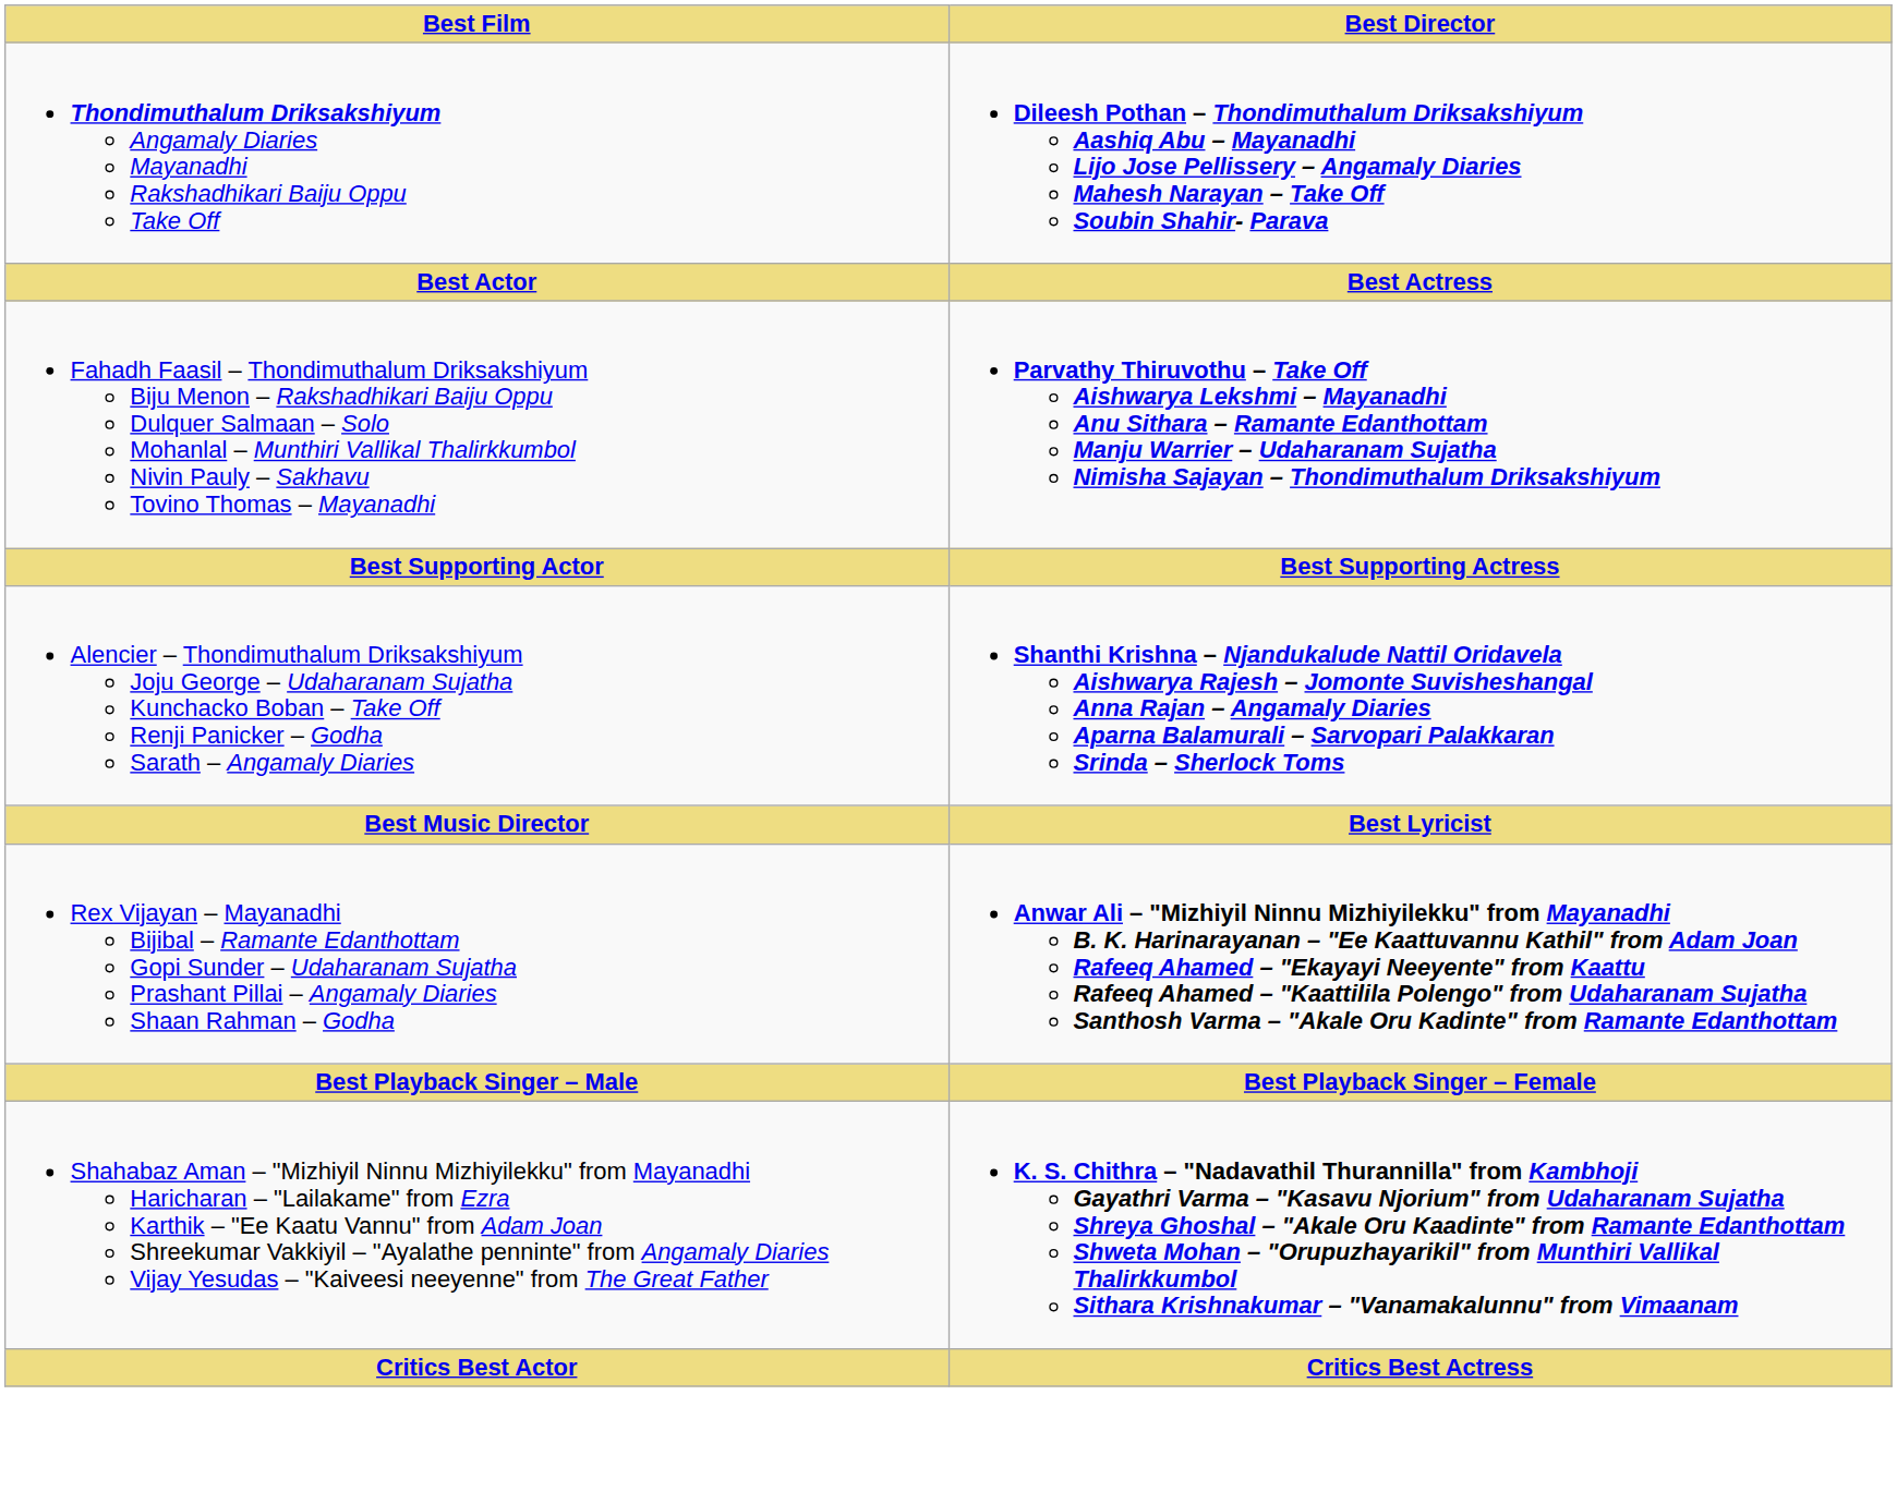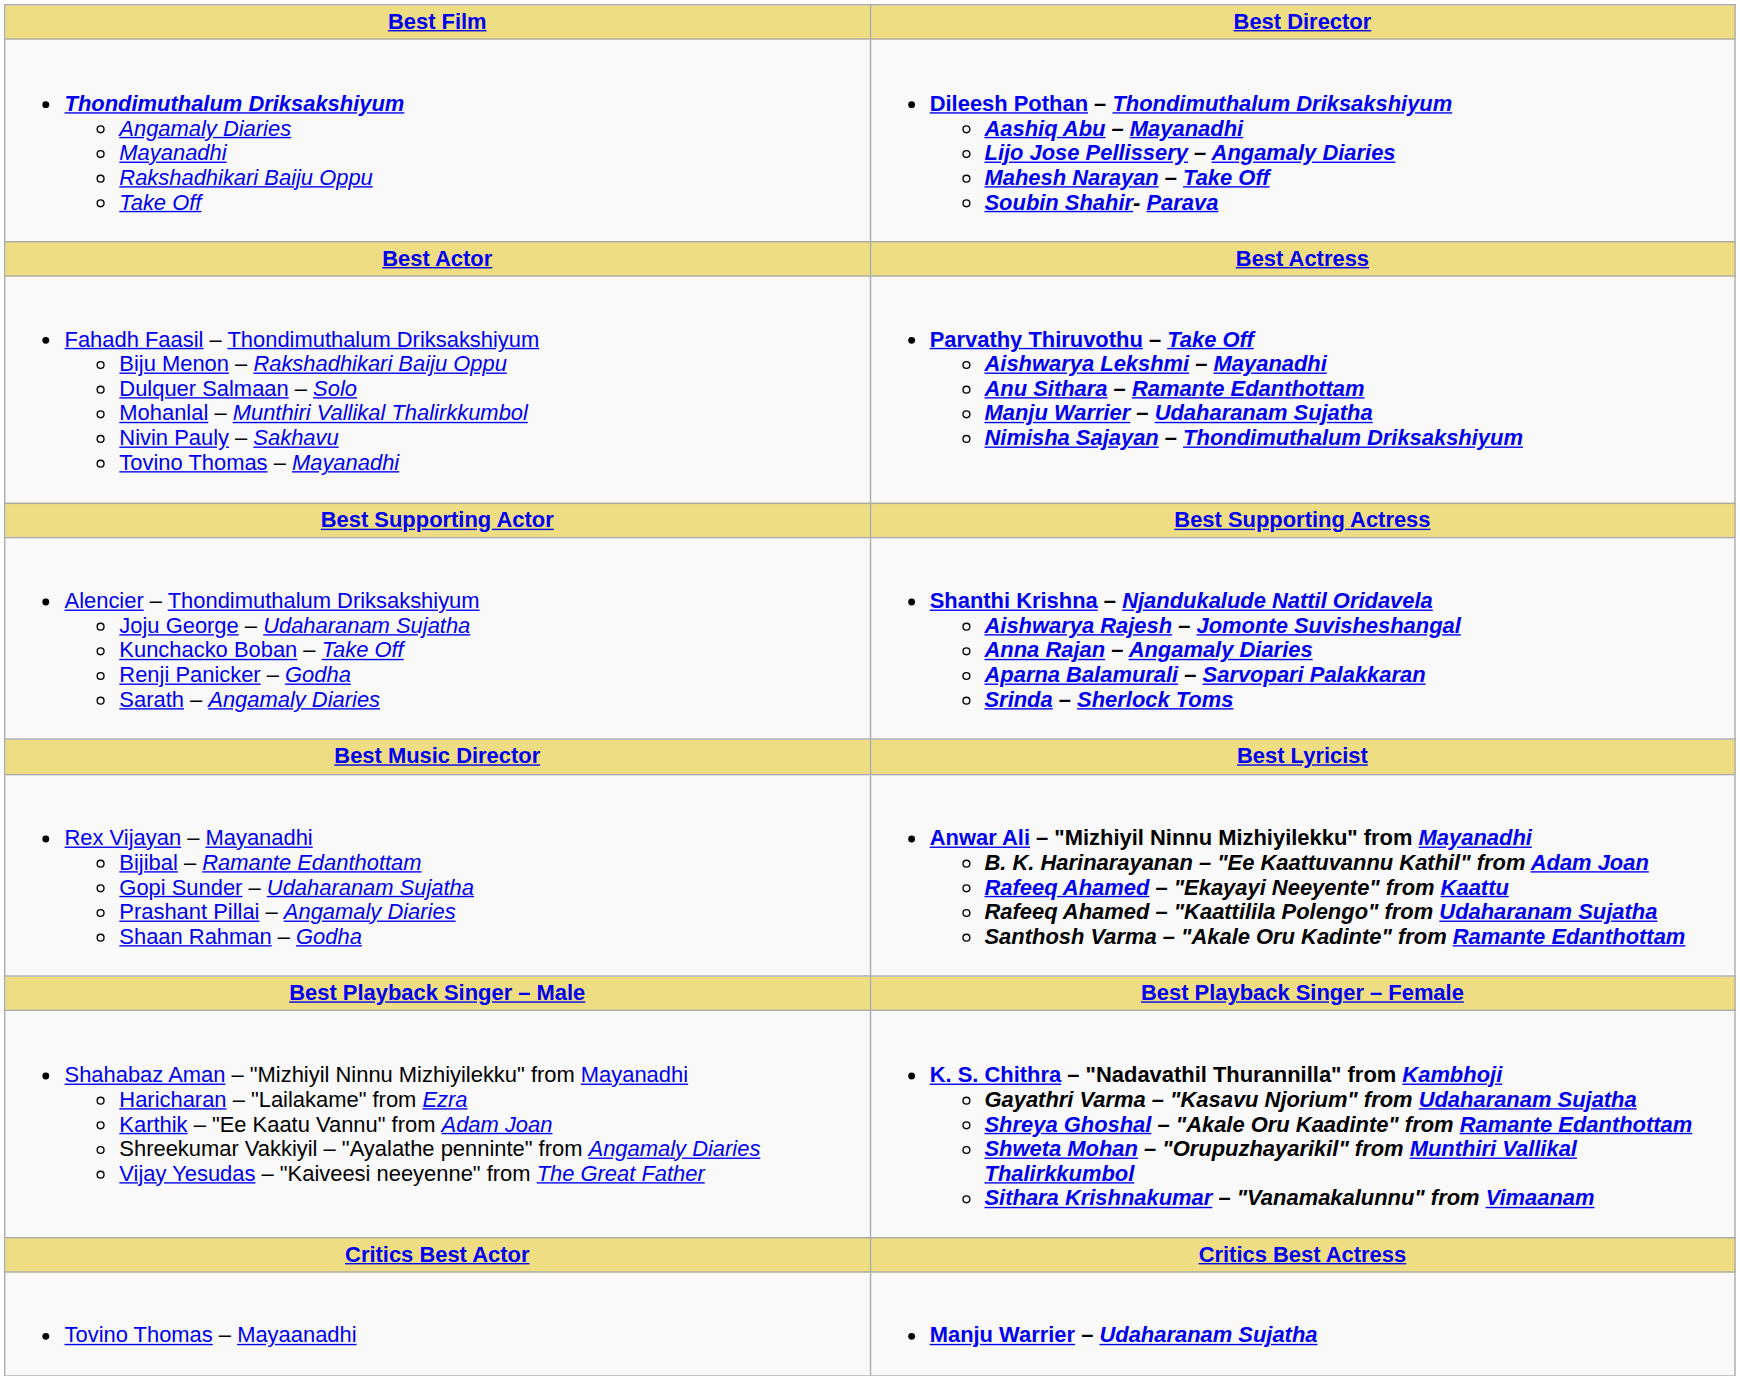+ row: Tovino Thomas – Mayaanadhi | Manju Warrier – Udaharanam Sujatha
